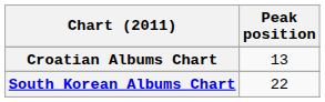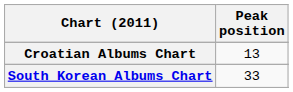South Korean Albums Chart | Peak position: 22 -> 33
